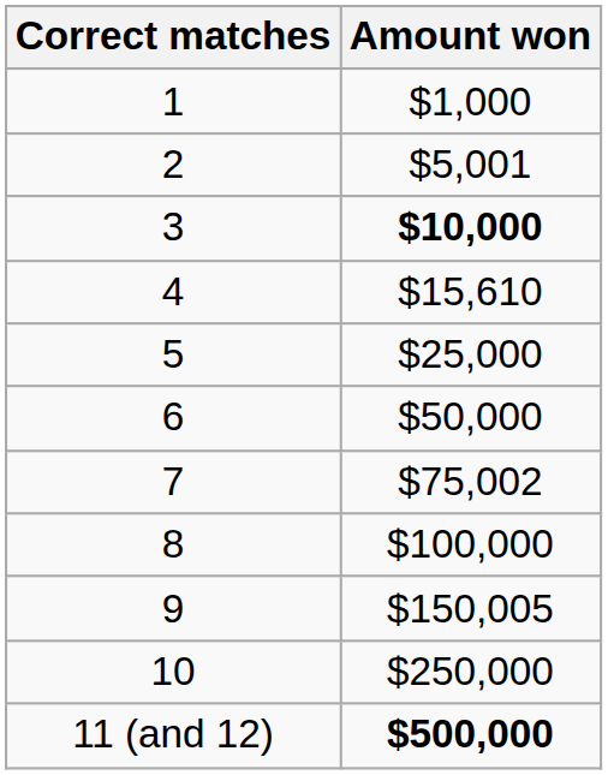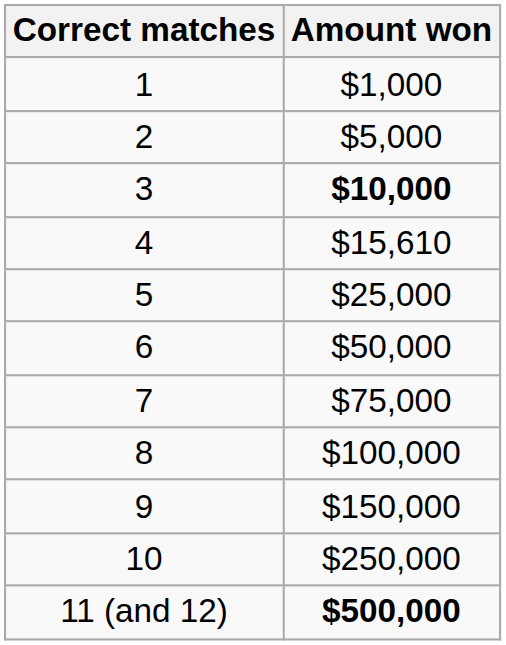2 | Amount won: $5,001 -> $5,000
7 | Amount won: $75,002 -> $75,000
9 | Amount won: $150,005 -> $150,000
